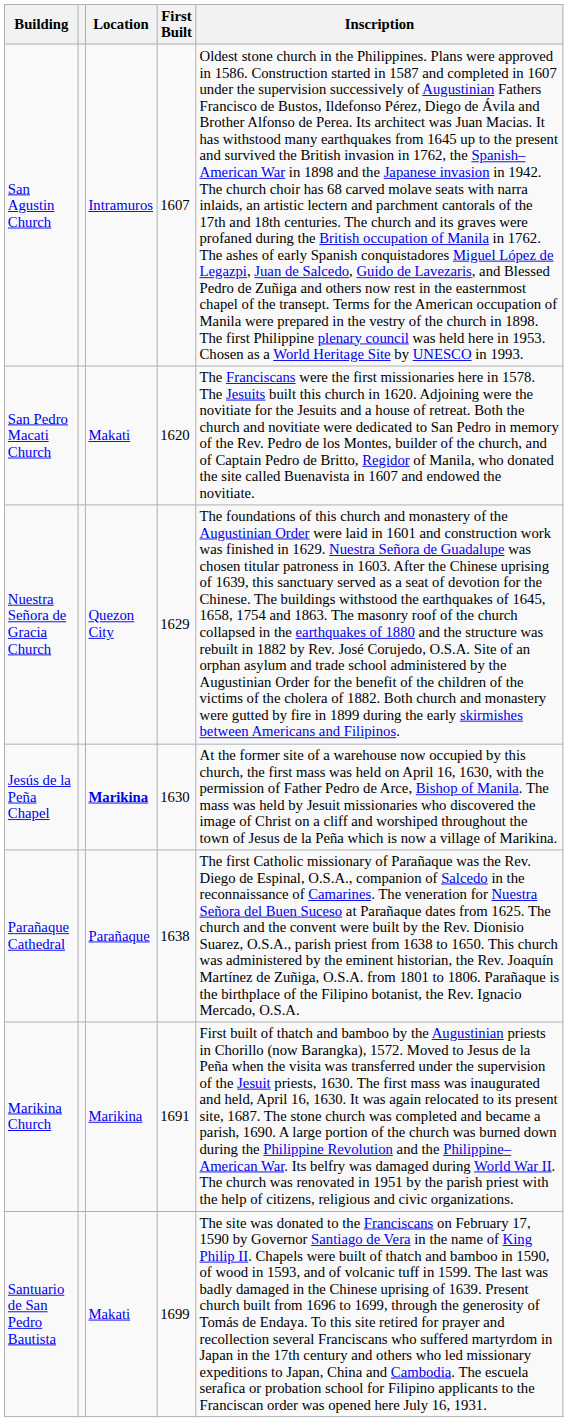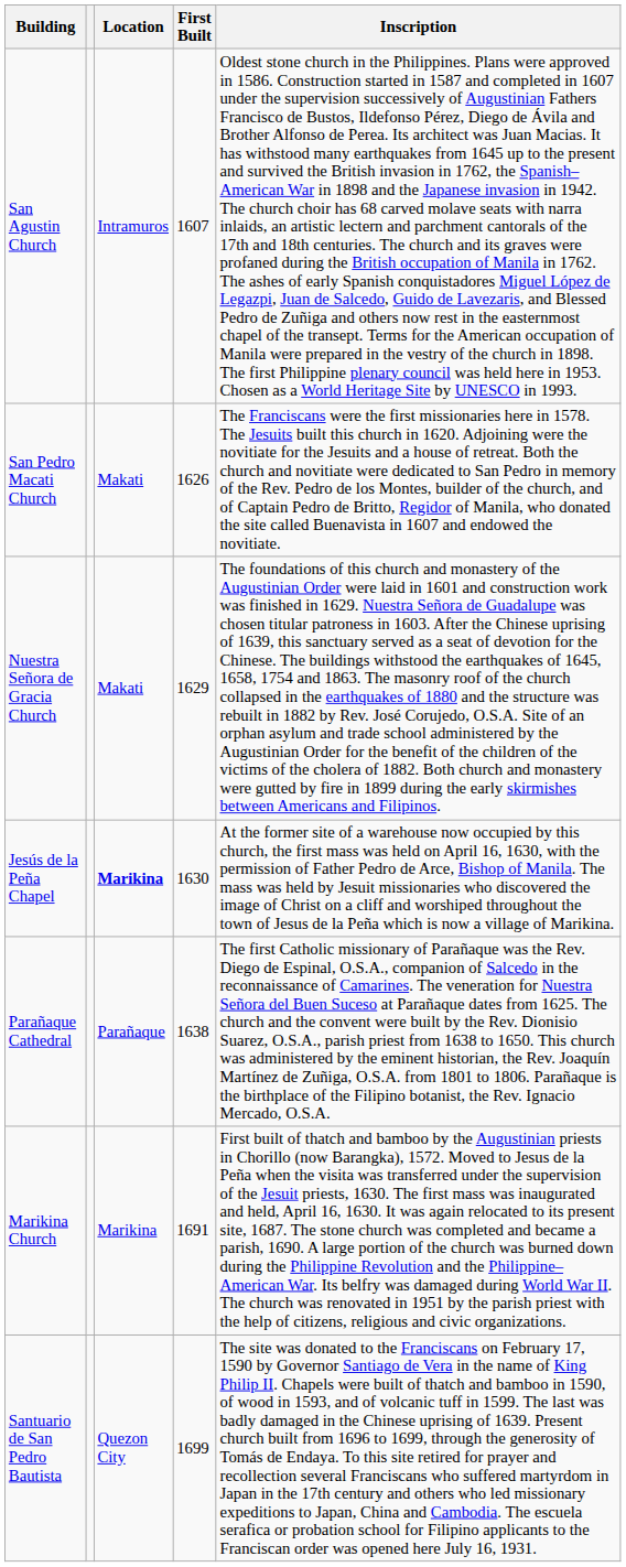San Pedro Macati Church | First Built: 1620 -> 1626
Nuestra Señora de Gracia Church | Location: Quezon City -> Makati
Santuario de San Pedro Bautista | Location: Makati -> Quezon City
